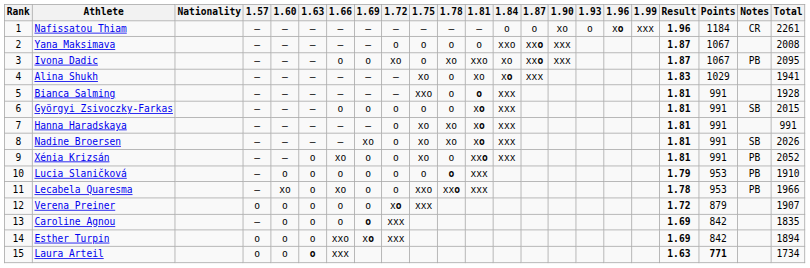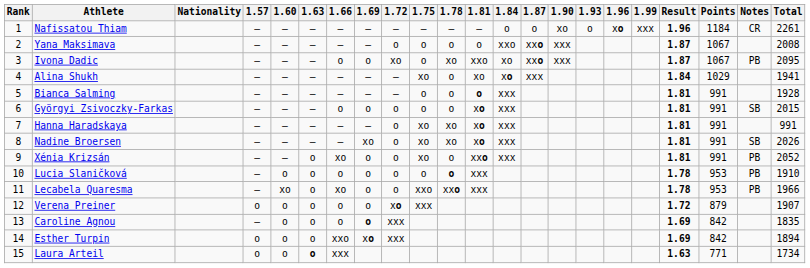Alina Shukh | Result: 1.83 -> 1.84
Bianca Salming | 1.75: xxo -> o
Lucia Slaničková | Result: 1.79 -> 1.78
Laura Arteil | Points: bold -> normal
